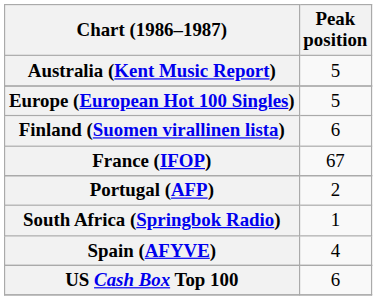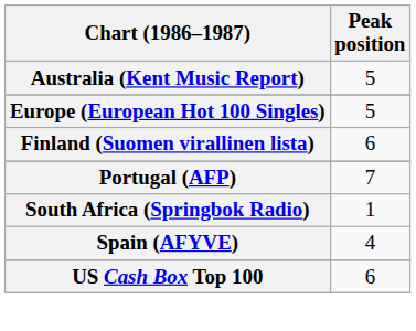- row: France (IFOP) | 67
Portugal (AFP) | Peak position: 2 -> 7
